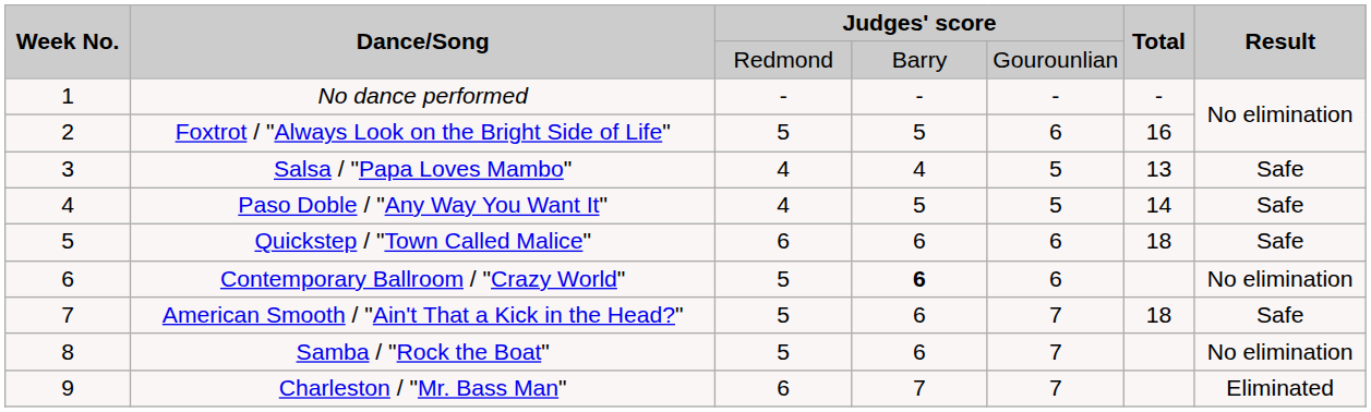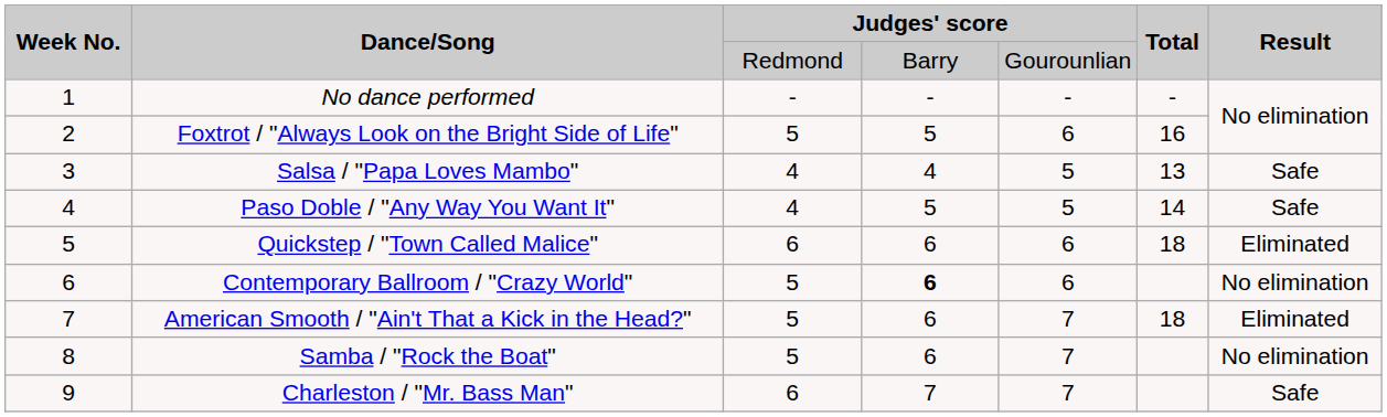Quickstep / "Town Called Malice" | Result: Safe -> Eliminated
American Smooth / "Ain't That a Kick in the Head?" | Result: Safe -> Eliminated
Charleston / "Mr. Bass Man" | Result: Eliminated -> Safe
